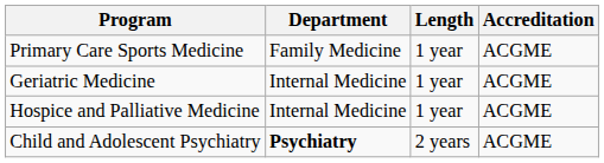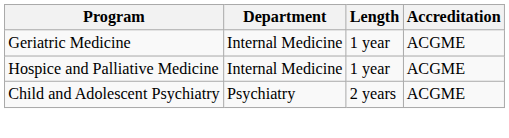- row: Primary Care Sports Medicine | Family Medicine | 1 year | ACGME
Child and Adolescent Psychiatry | Department: bold -> normal
